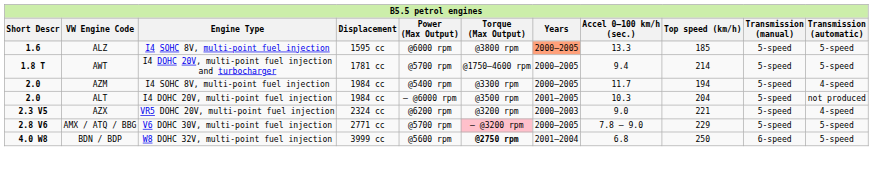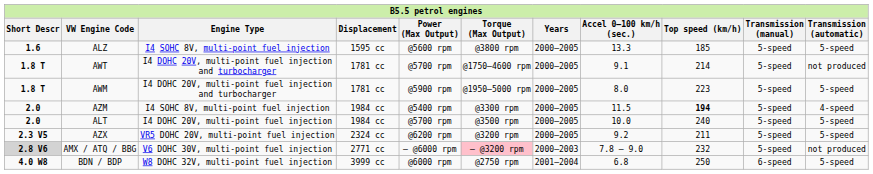ALZ | Power (Max Output): @6000 rpm -> @5600 rpm
ALZ | Years: lightsalmon background -> no background
AWT | Accel 0–100 km/h (sec.): 9.4 -> 9.1
AWT | Transmission (automatic): 5-speed -> not produced
+ row: 1.8 T | AWM | I4 DOHC 20V, multi-point fuel injection and turbocharger | 1781 cc | @5900 rpm | @1950–5000 rpm | 2000–2005 | 8.0 | 223 | 5-speed | 5-speed
AZM | Accel 0–100 km/h (sec.): 11.7 -> 11.5
AZM | Top speed (km/h): normal -> bold
ALT | Power (Max Output): – @6000 rpm -> @5700 rpm
ALT | Years: 2001–2005 -> 2000–2005
ALT | Accel 0–100 km/h (sec.): 10.3 -> 10.0
ALT | Top speed (km/h): 204 -> 240
ALT | Transmission (automatic): not produced -> 5-speed
AZX | Years: 2000–2003 -> 2000–2005
AZX | Accel 0–100 km/h (sec.): 9.0 -> 9.2
AZX | Top speed (km/h): 221 -> 211
AZX | Transmission (automatic): 4-speed -> 5-speed
AMX / ATQ / BBG | Short Descr: no background -> lightgrey background
AMX / ATQ / BBG | Power (Max Output): @5700 rpm -> – @6000 rpm
AMX / ATQ / BBG | Years: 2000–2005 -> 2000–2003
AMX / ATQ / BBG | Top speed (km/h): 229 -> 232
AMX / ATQ / BBG | Transmission (automatic): 5-speed -> not produced
BDN / BDP | Power (Max Output): @5600 rpm -> @6000 rpm
BDN / BDP | Torque (Max Output): bold -> normal
